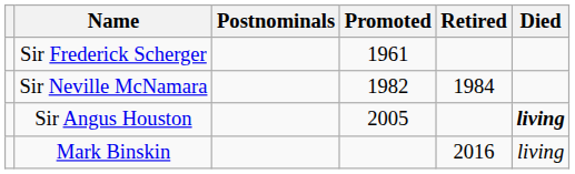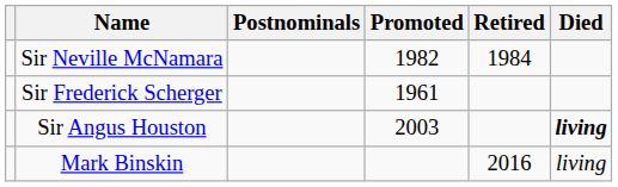rows swapped: Sir Frederick Scherger <-> Sir Neville McNamara
Sir Angus Houston | Promoted: 2005 -> 2003
